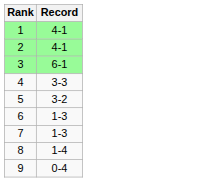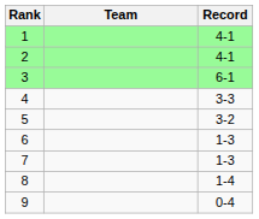+ column: Team
